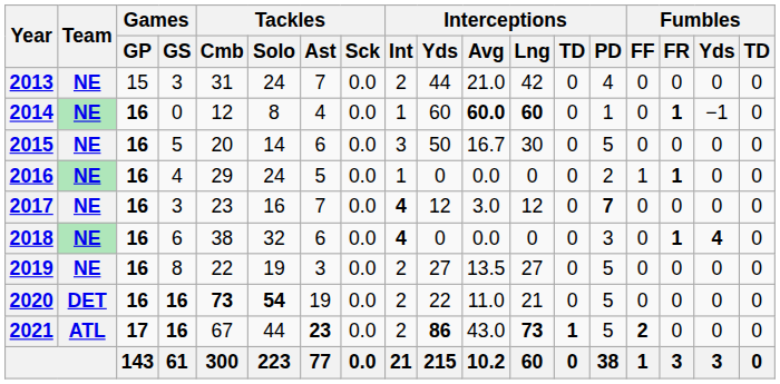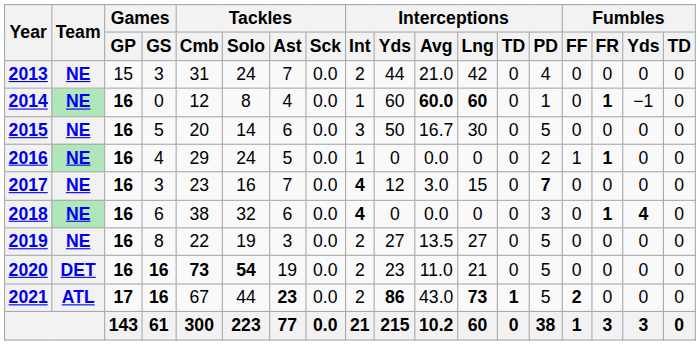2017 | Interceptions / Lng: 12 -> 15
2020 | Interceptions / Yds: 22 -> 23
